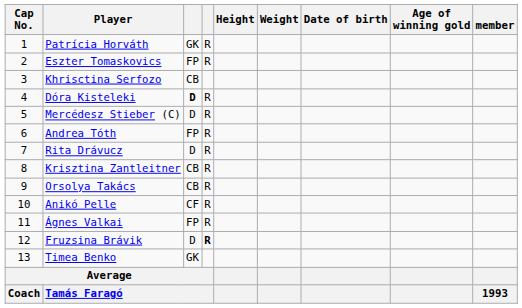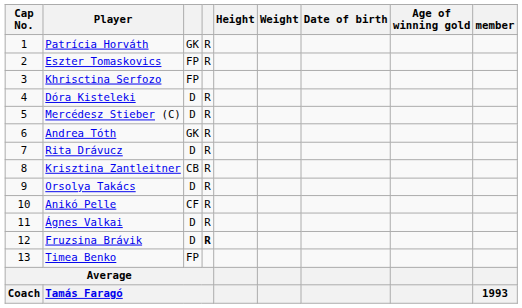Khrisctina Serfozo | column 3: CB -> FP
Dóra Kisteleki | column 3: bold -> normal
Andrea Tóth | column 3: FP -> GK
Orsolya Takács | column 3: CB -> D
Ágnes Valkai | column 3: FP -> D
Timea Benko | column 3: GK -> FP
